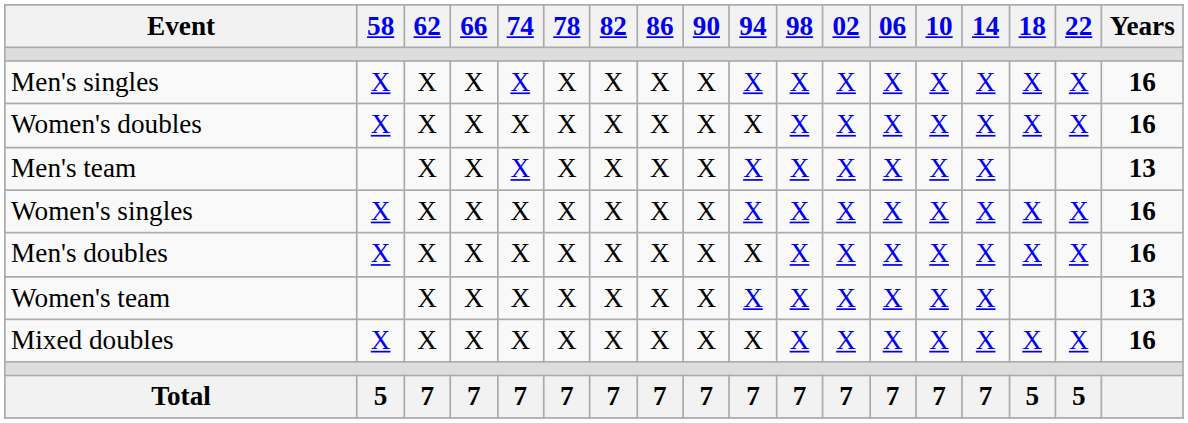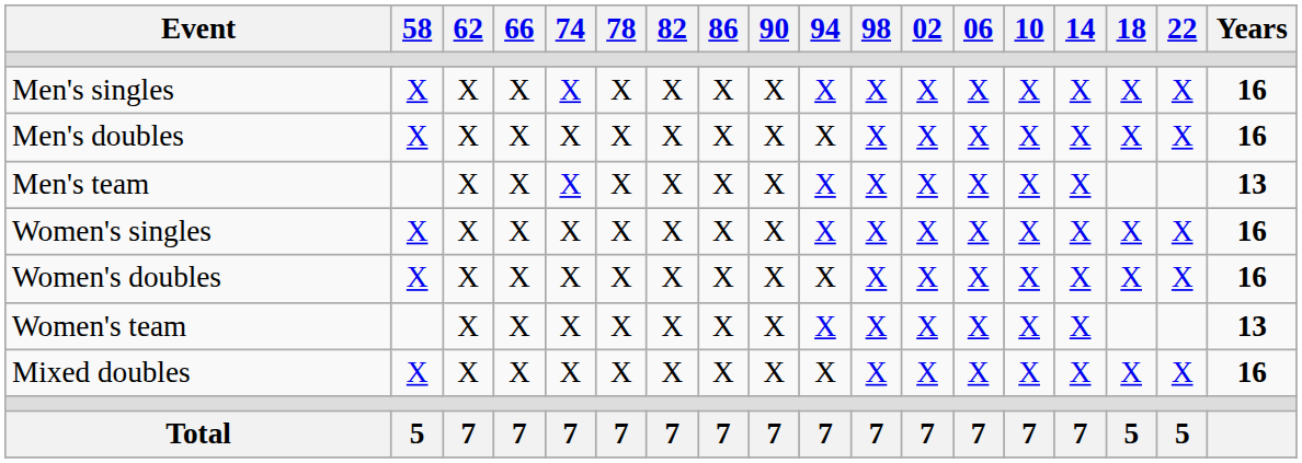rows swapped: Men's doubles <-> Women's doubles
